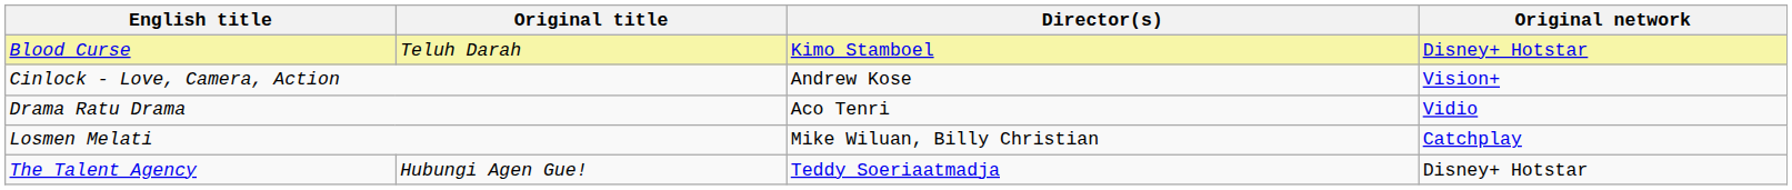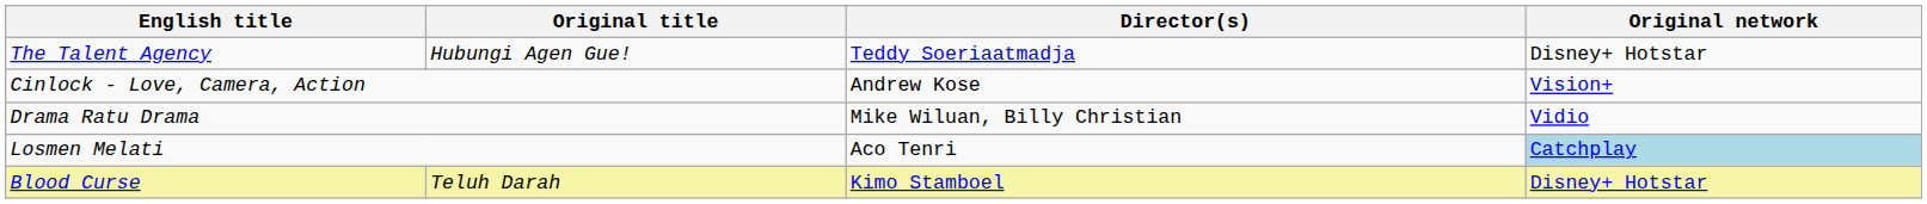rows swapped: Blood Curse <-> The Talent Agency
Drama Ratu Drama | Director(s): Aco Tenri -> Mike Wiluan, Billy Christian
Losmen Melati | Director(s): Mike Wiluan, Billy Christian -> Aco Tenri
Losmen Melati | Original network: no background -> lightblue background
